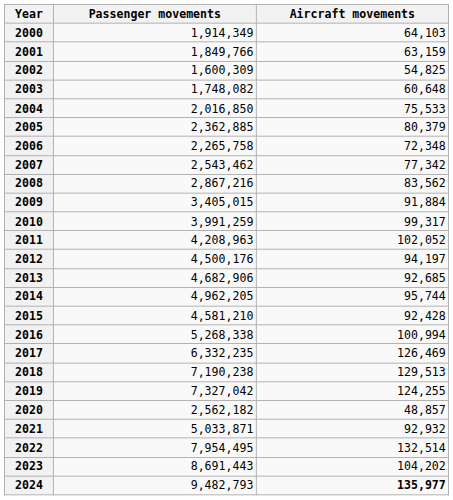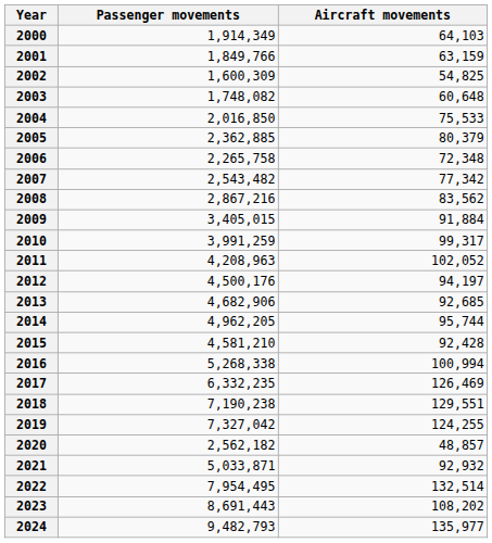2007 | Passenger movements: 2,543,462 -> 2,543,482
2018 | Aircraft movements: 129,513 -> 129,551
2023 | Aircraft movements: 104,202 -> 108,202
2024 | Aircraft movements: bold -> normal
